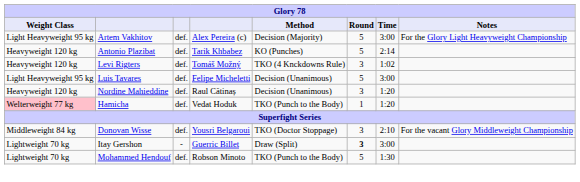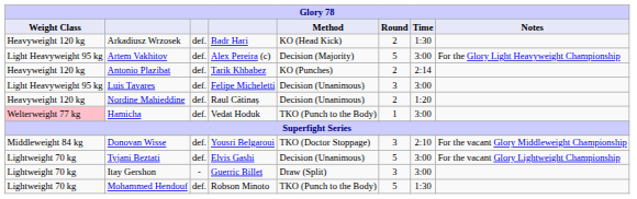+ row: Heavyweight 120 kg | Arkadiusz Wrzosek | def. | Badr Hari | KO (Head Kick) | 2 | 1:30
Antonio Plazibat | Round: 5 -> 2
- row: Heavyweight 120 kg | Levi Rigters | def. | Tomáš Možný | TKO (4 Knckdowns Rule) | 3 | 1:02
Luis Tavares | Round: 5 -> 3
Nordine Mahieddine | Round: 3 -> 2
Hamicha | Time: 1:20 -> 3:00
+ row: Lightweight 70 kg | Tyjani Beztati | def. | Elvis Gashi | Decision (Unanimous) | 5 | 3:00 | For the vacant Glory Lightweight Championship
Itay Gershon | Round: bold -> normal
